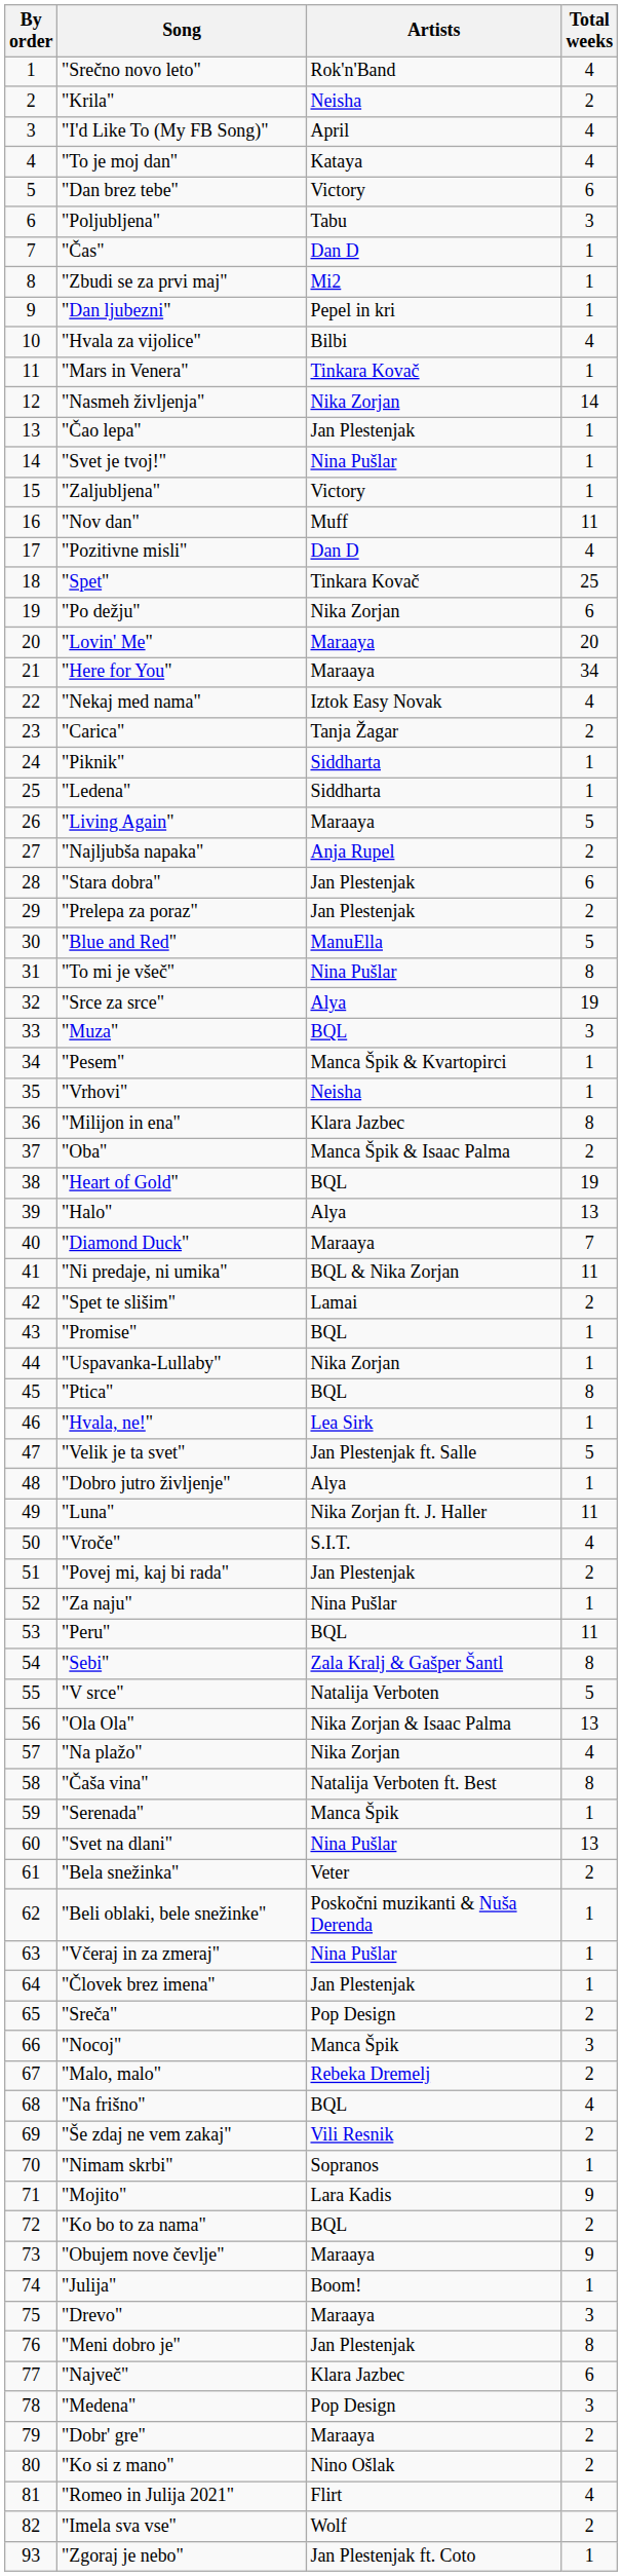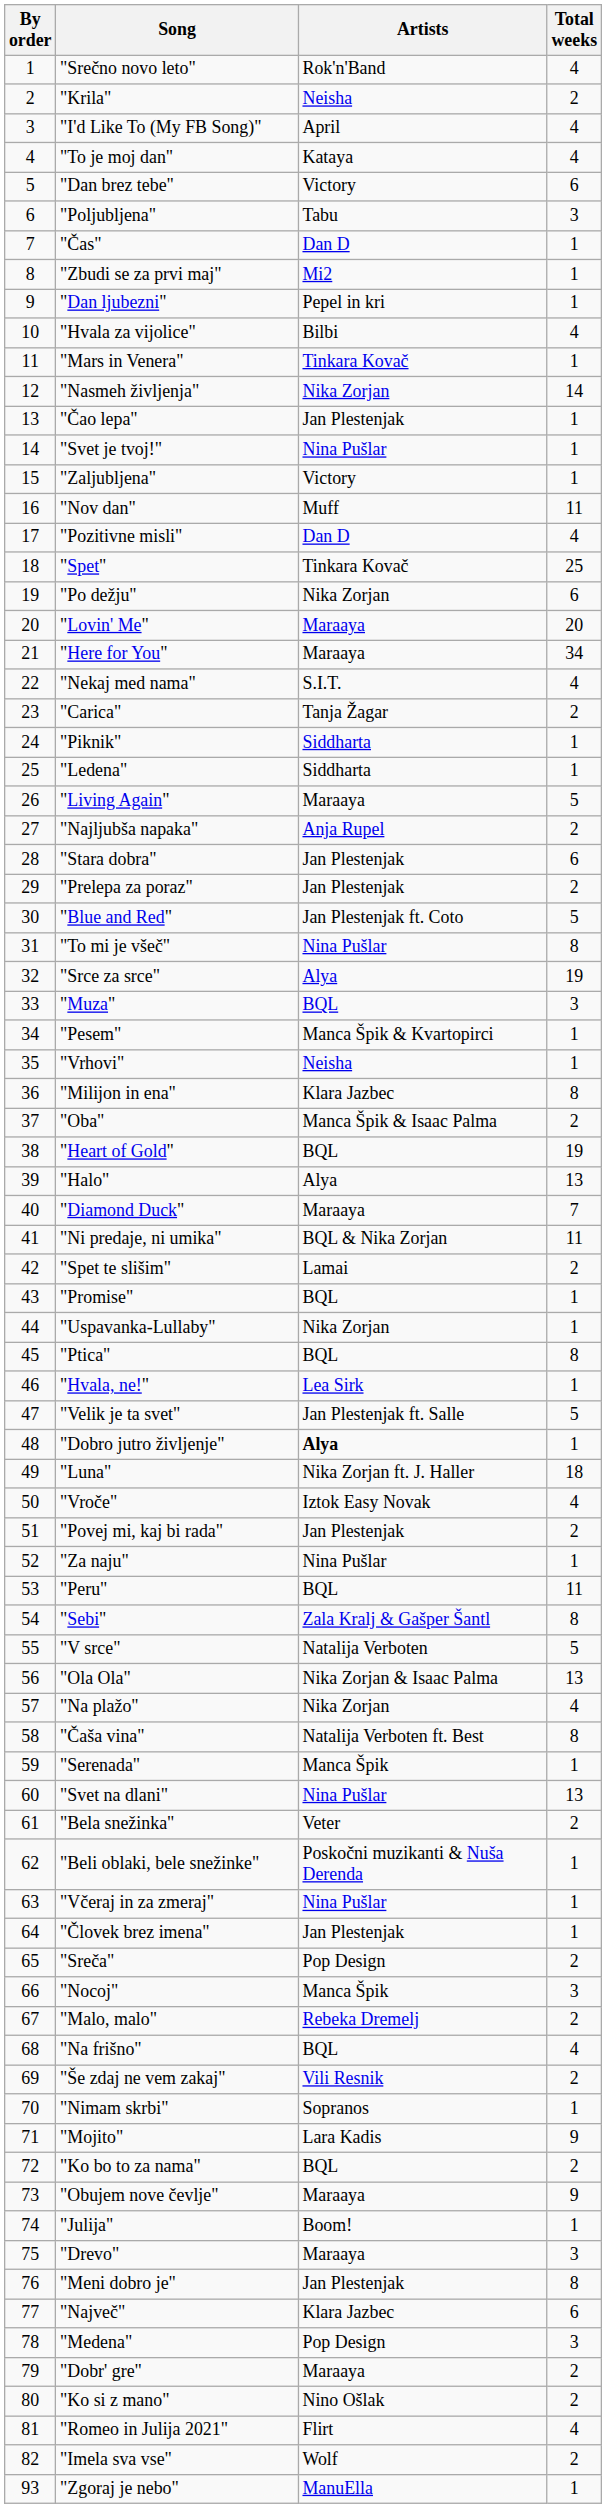"Nekaj med nama" | Artists: Iztok Easy Novak -> S.I.T.
"Blue and Red" | Artists: ManuElla -> Jan Plestenjak ft. Coto
"Dobro jutro življenje" | Artists: normal -> bold
"Luna" | Total weeks: 11 -> 18
"Vroče" | Artists: S.I.T. -> Iztok Easy Novak
"Zgoraj je nebo" | Artists: Jan Plestenjak ft. Coto -> ManuElla
